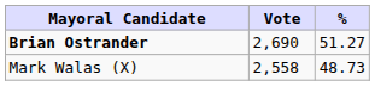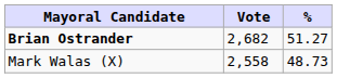Brian Ostrander | Vote: 2,690 -> 2,682
